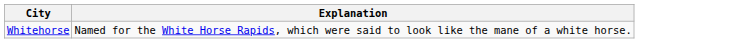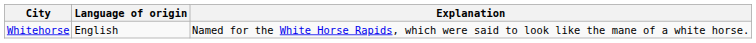+ column: Language of origin | English
